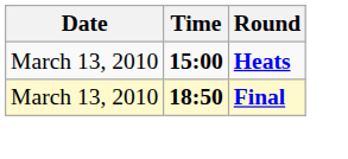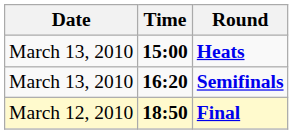+ row: March 13, 2010 | 16:20 | Semifinals
Final | Date: March 13, 2010 -> March 12, 2010
